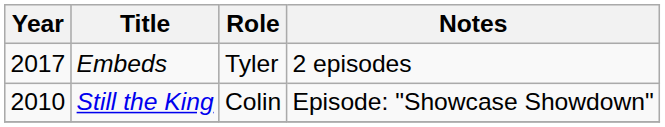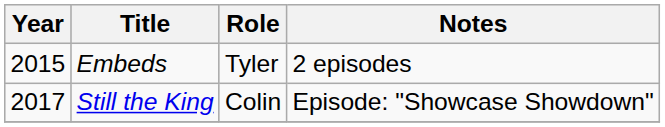Embeds | Year: 2017 -> 2015
Still the King | Year: 2010 -> 2017
